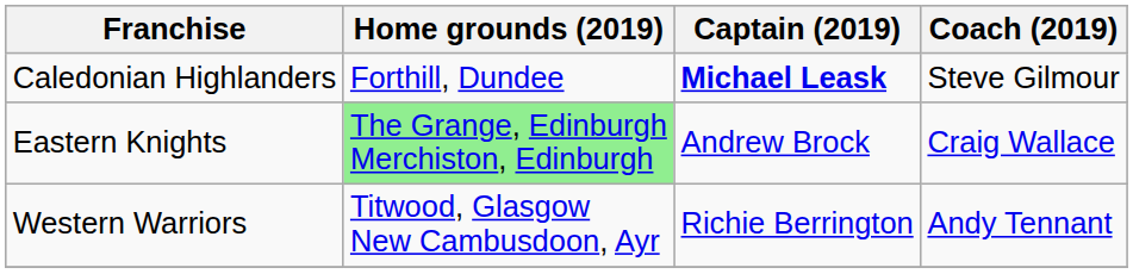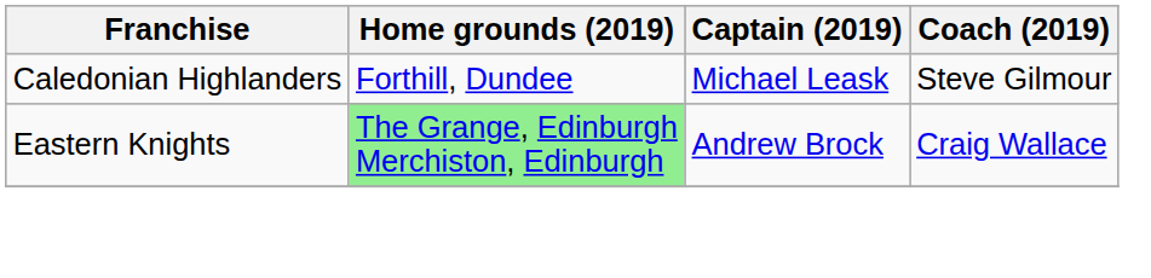Caledonian Highlanders | Captain (2019): bold -> normal
- row: Western Warriors | Titwood, Glasgow New Cambusdoon, Ayr | Richie Berrington | Andy Tennant
